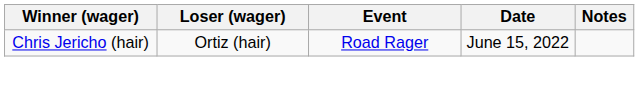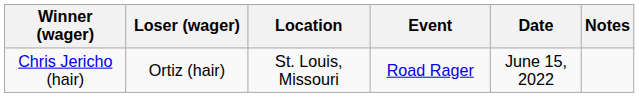+ column: Location | St. Louis, Missouri
